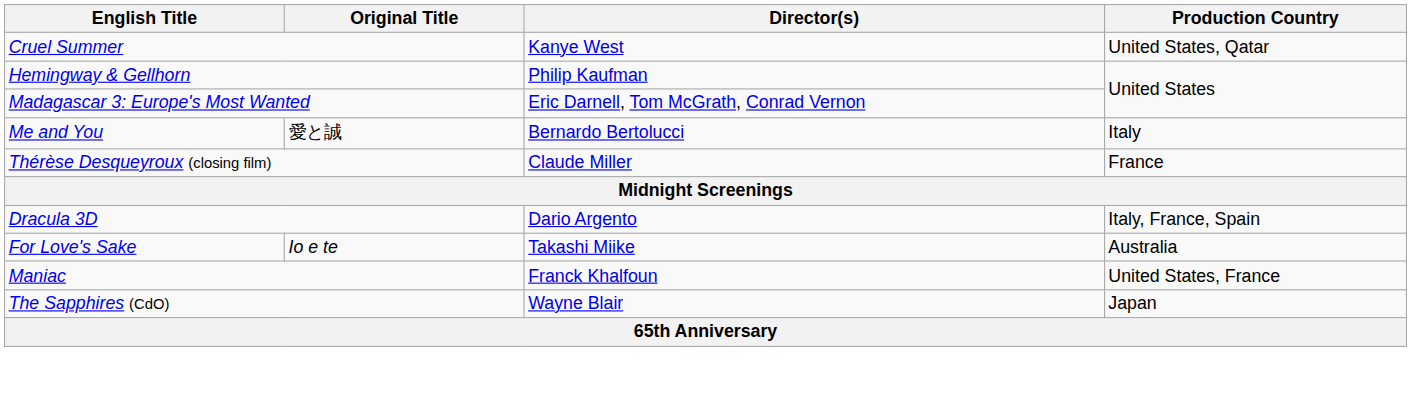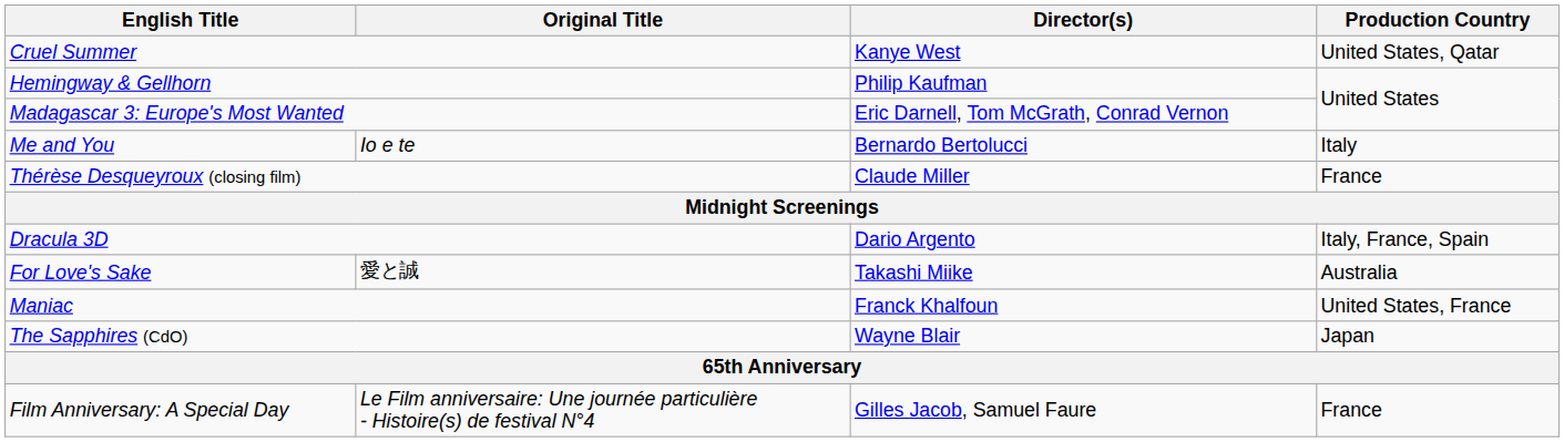Me and You | Original Title: 愛と誠 -> Io e te
For Love's Sake | Original Title: Io e te -> 愛と誠
+ row: Film Anniversary: A Special Day | Le Film anniversaire: Une journée particulière - Histoire(s) de festival N°4 | Gilles Jacob, Samuel Faure | France
